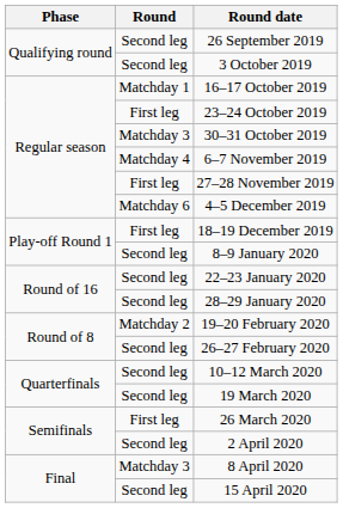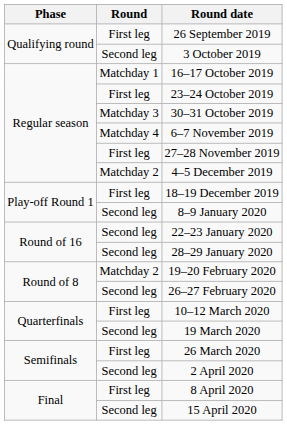26 September 2019 | Round: Second leg -> First leg
4–5 December 2019 | Round: Matchday 6 -> Matchday 2
10–12 March 2020 | Round: Second leg -> First leg
8 April 2020 | Round: Matchday 3 -> First leg
